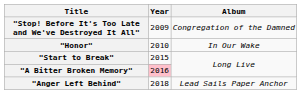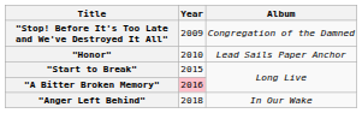"Honor" | Album: In Our Wake -> Lead Sails Paper Anchor
"Anger Left Behind" | Album: Lead Sails Paper Anchor -> In Our Wake
